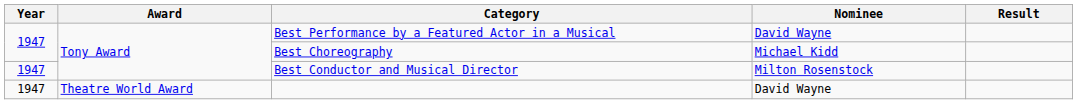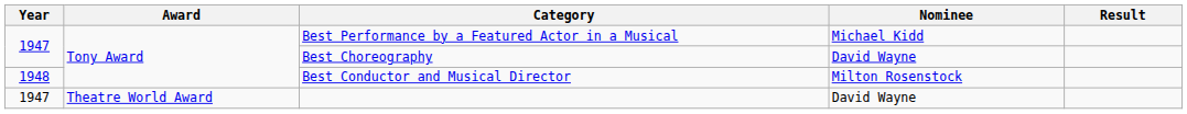Best Performance by a Featured Actor in a Musical | Nominee: David Wayne -> Michael Kidd
Best Choreography | Nominee: Michael Kidd -> David Wayne
Best Conductor and Musical Director | Year: 1947 -> 1948
